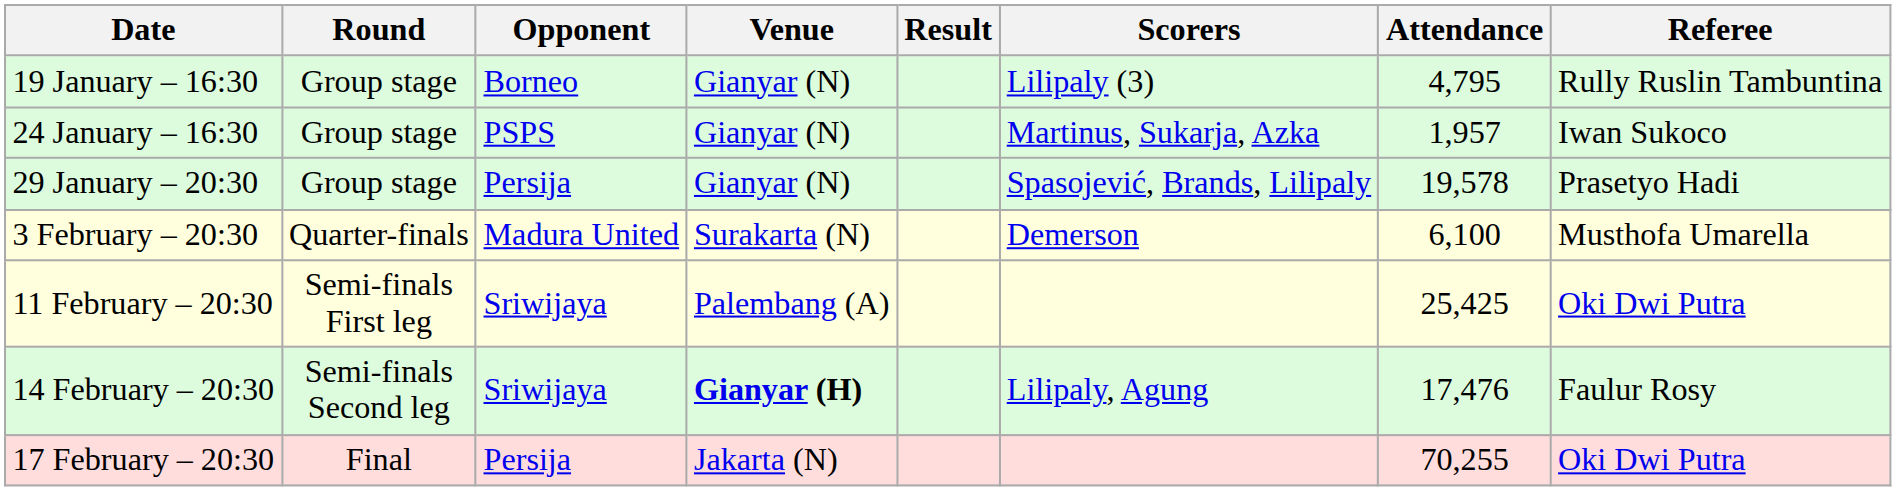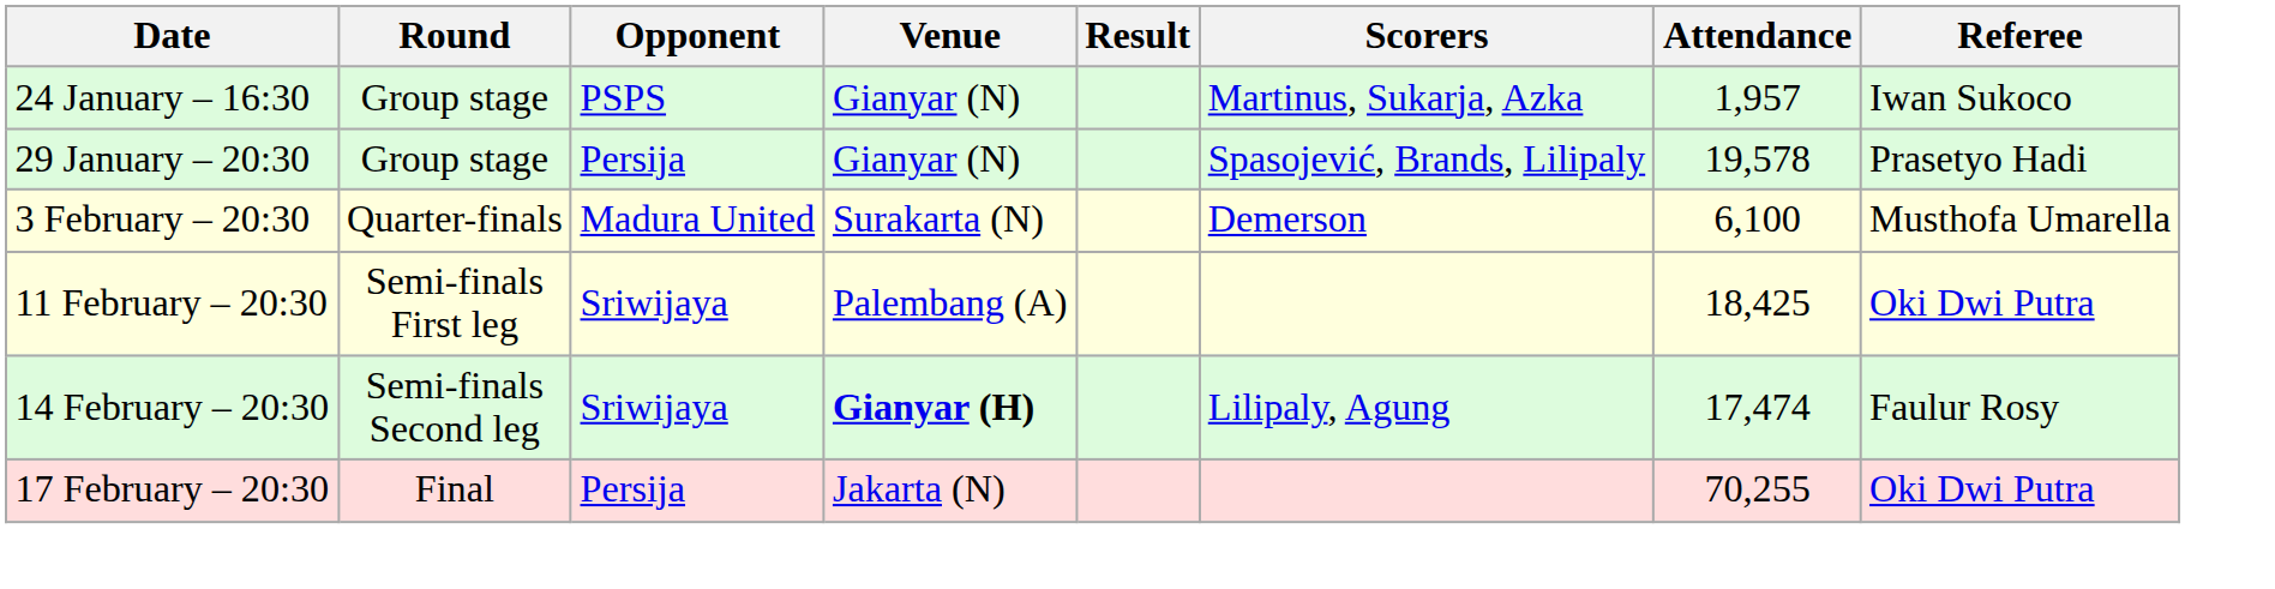- row: 19 January – 16:30 | Group stage | Borneo | Gianyar (N) | Lilipaly (3) | 4,795 | Rully Ruslin Tambuntina
11 February – 20:30 | Attendance: 25,425 -> 18,425
14 February – 20:30 | Attendance: 17,476 -> 17,474
